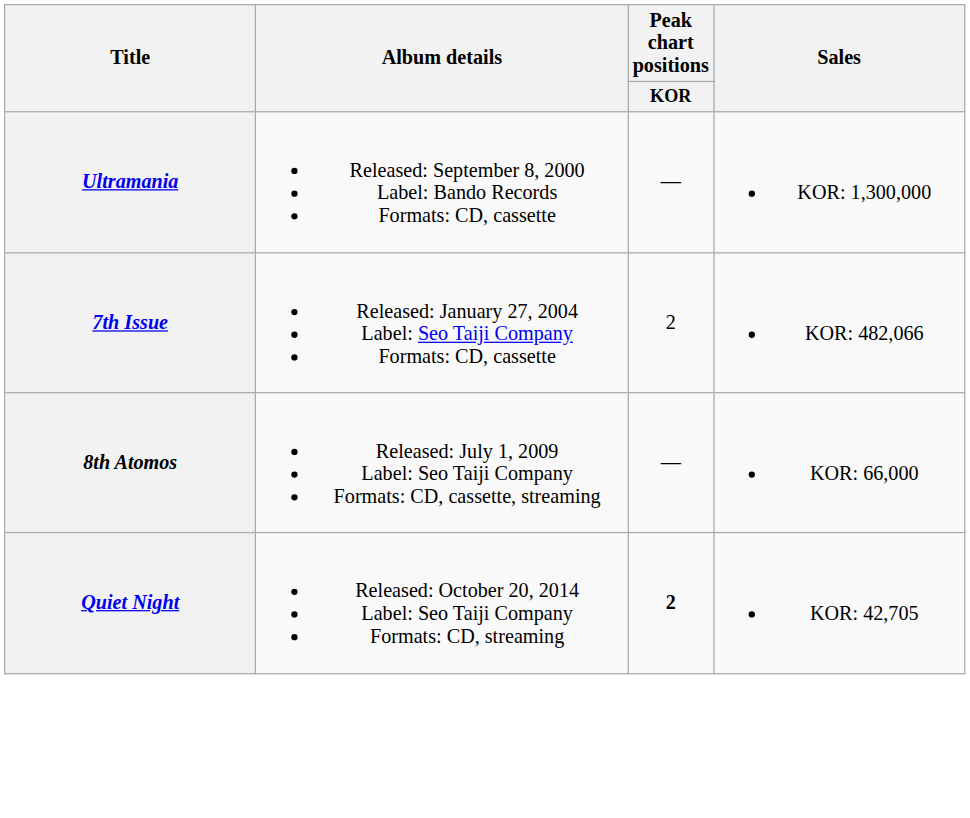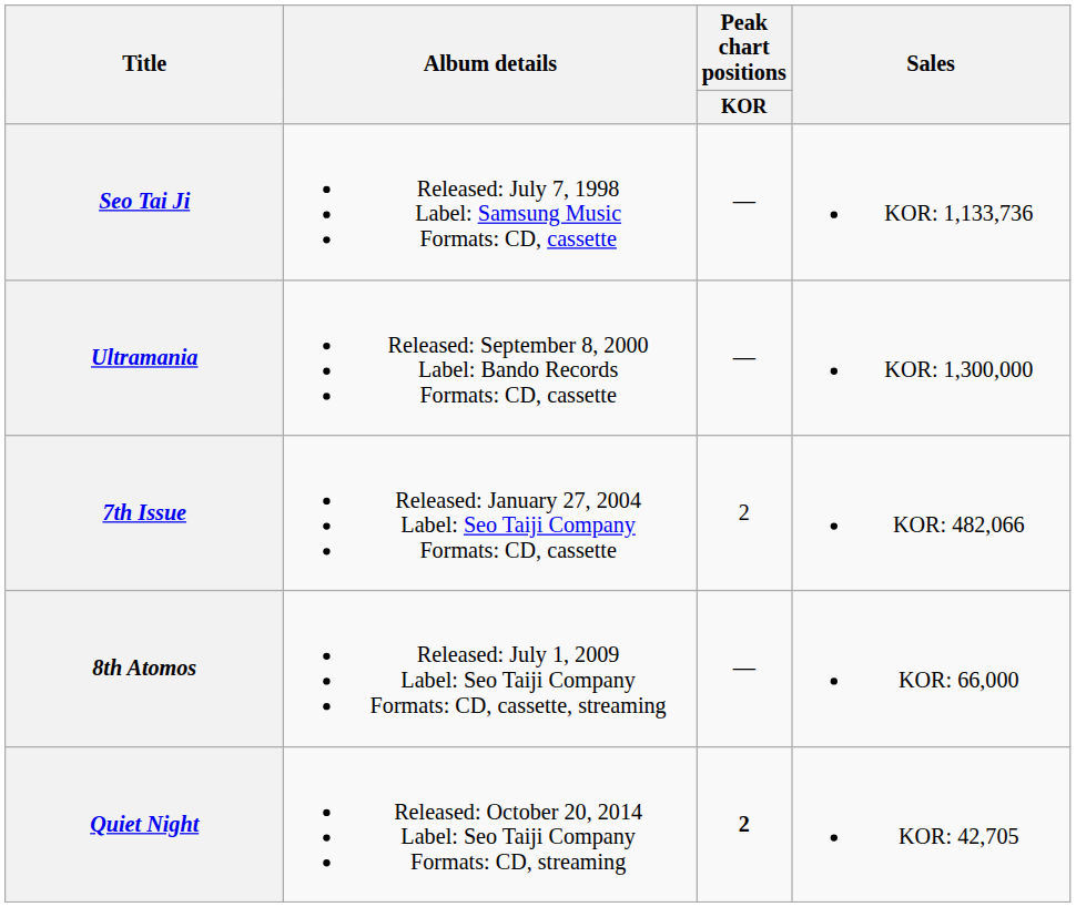+ row: Seo Tai Ji | Released: July 7, 1998 Label: Samsung Music Formats: CD, cassette | — | KOR: 1,133,736
